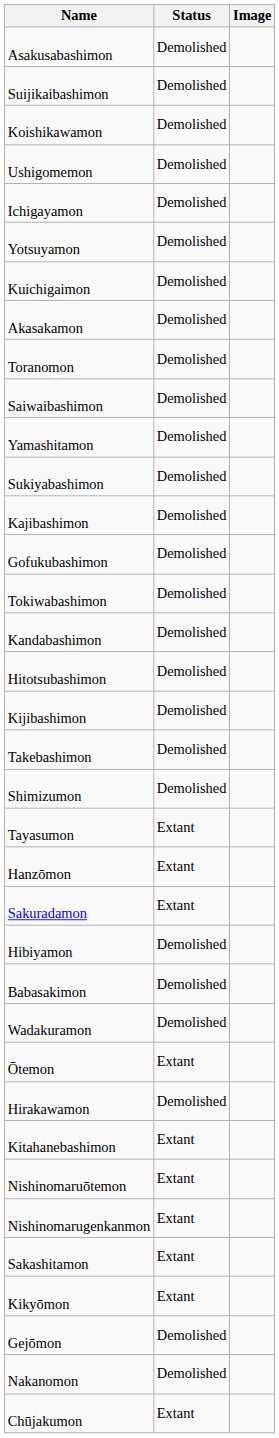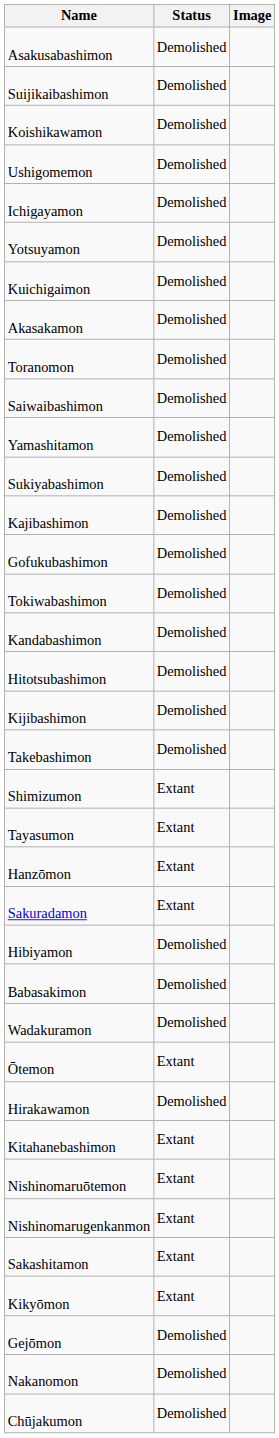Shimizumon | Status: Demolished -> Extant
Chūjakumon | Status: Extant -> Demolished
